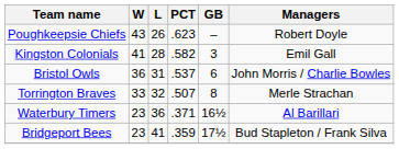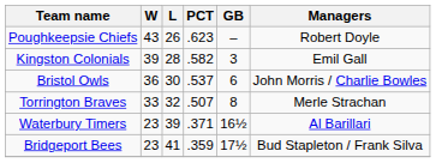Kingston Colonials | W: 41 -> 39
Bristol Owls | L: 31 -> 30
Waterbury Timers | L: 36 -> 39
